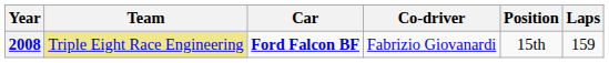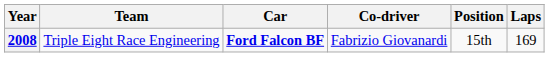2008 | Team: khaki background -> no background
2008 | Laps: 159 -> 169
